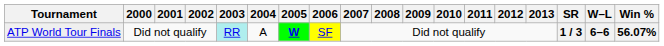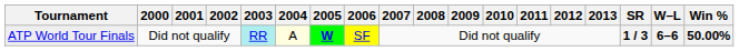ATP World Tour Finals | 2004: no background -> lightyellow background
ATP World Tour Finals | Win %: 56.07% -> 50.00%
